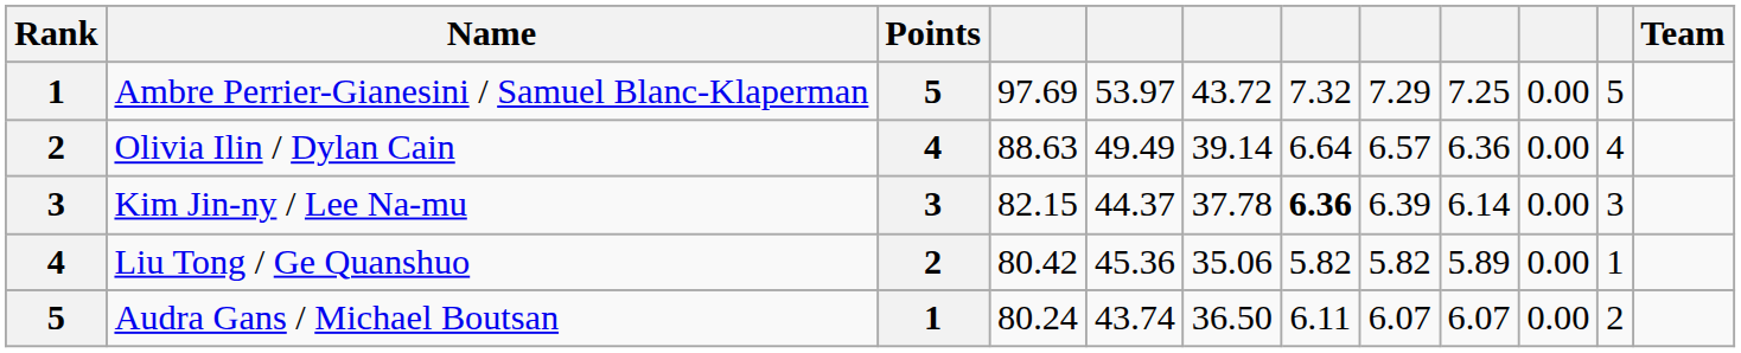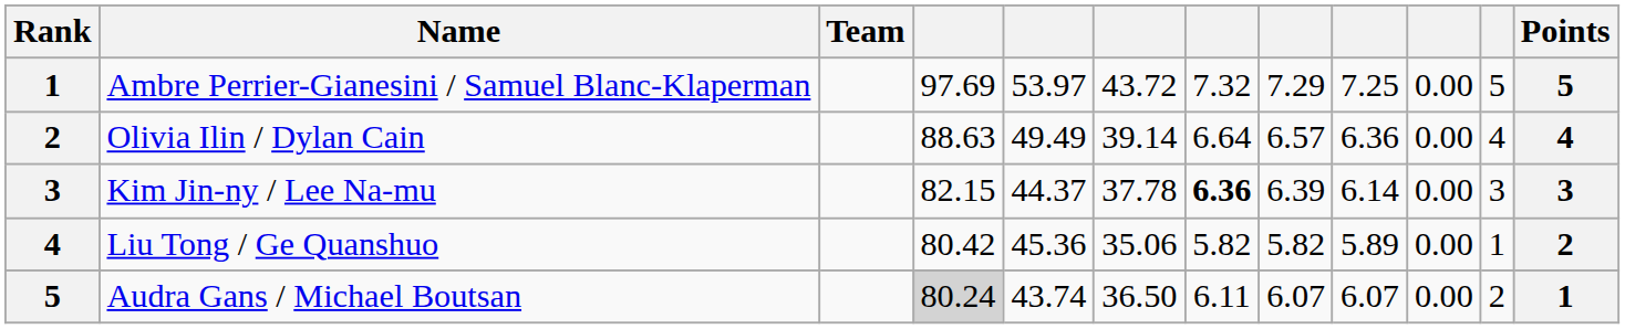columns swapped: Team <-> Points
Audra Gans / Michael Boutsan | column 4: no background -> lightgrey background
